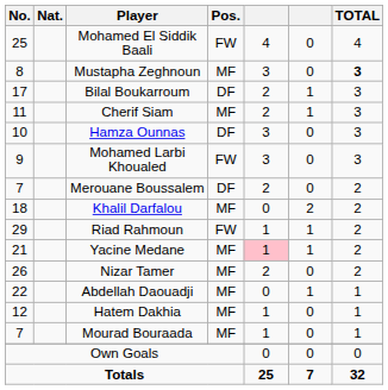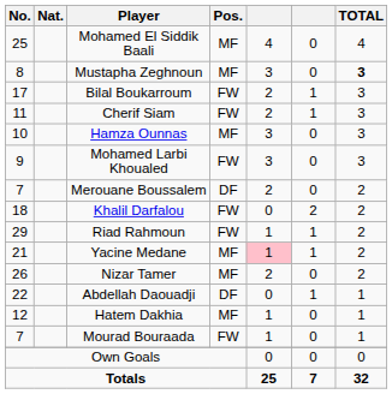Mohamed El Siddik Baali | Pos.: FW -> MF
Bilal Boukarroum | Pos.: DF -> FW
Cherif Siam | Pos.: MF -> FW
Hamza Ounnas | Pos.: DF -> MF
Khalil Darfalou | Pos.: MF -> FW
Abdellah Daouadji | Pos.: MF -> DF
Mourad Bouraada | Pos.: MF -> FW
